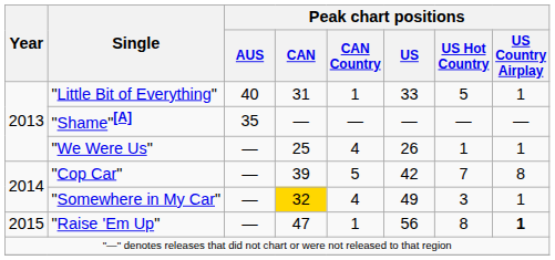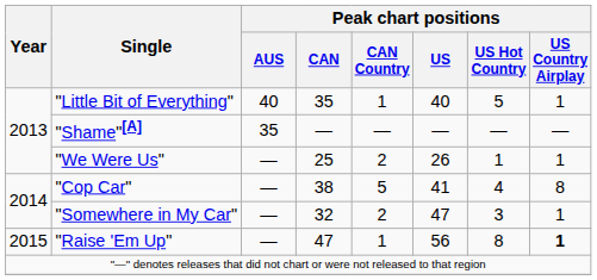"Little Bit of Everything" | Peak chart positions / CAN: 31 -> 35
"Little Bit of Everything" | Peak chart positions / US: 33 -> 40
"We Were Us" | Peak chart positions / CAN Country: 4 -> 2
"Cop Car" | Peak chart positions / CAN: 39 -> 38
"Cop Car" | Peak chart positions / US: 42 -> 41
"Cop Car" | Peak chart positions / US Hot Country: 7 -> 4
"Somewhere in My Car" | Peak chart positions / CAN: gold background -> no background
"Somewhere in My Car" | Peak chart positions / CAN Country: 4 -> 2
"Somewhere in My Car" | Peak chart positions / US: 49 -> 47
